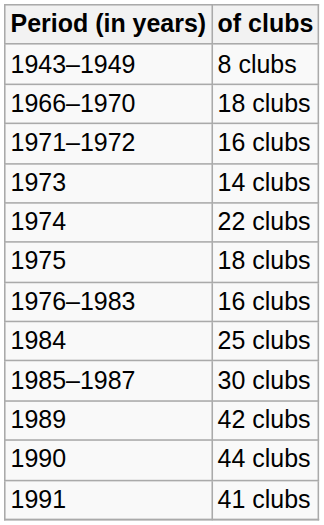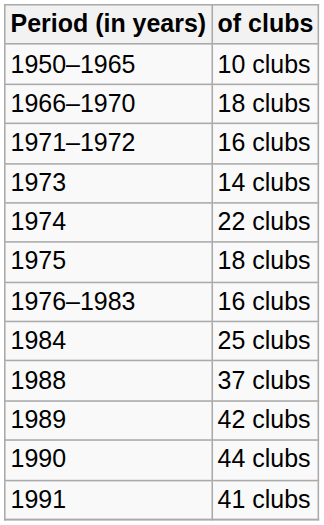- row: 1943–1949 | 8 clubs
+ row: 1950–1965 | 10 clubs
- row: 1985–1987 | 30 clubs
+ row: 1988 | 37 clubs
